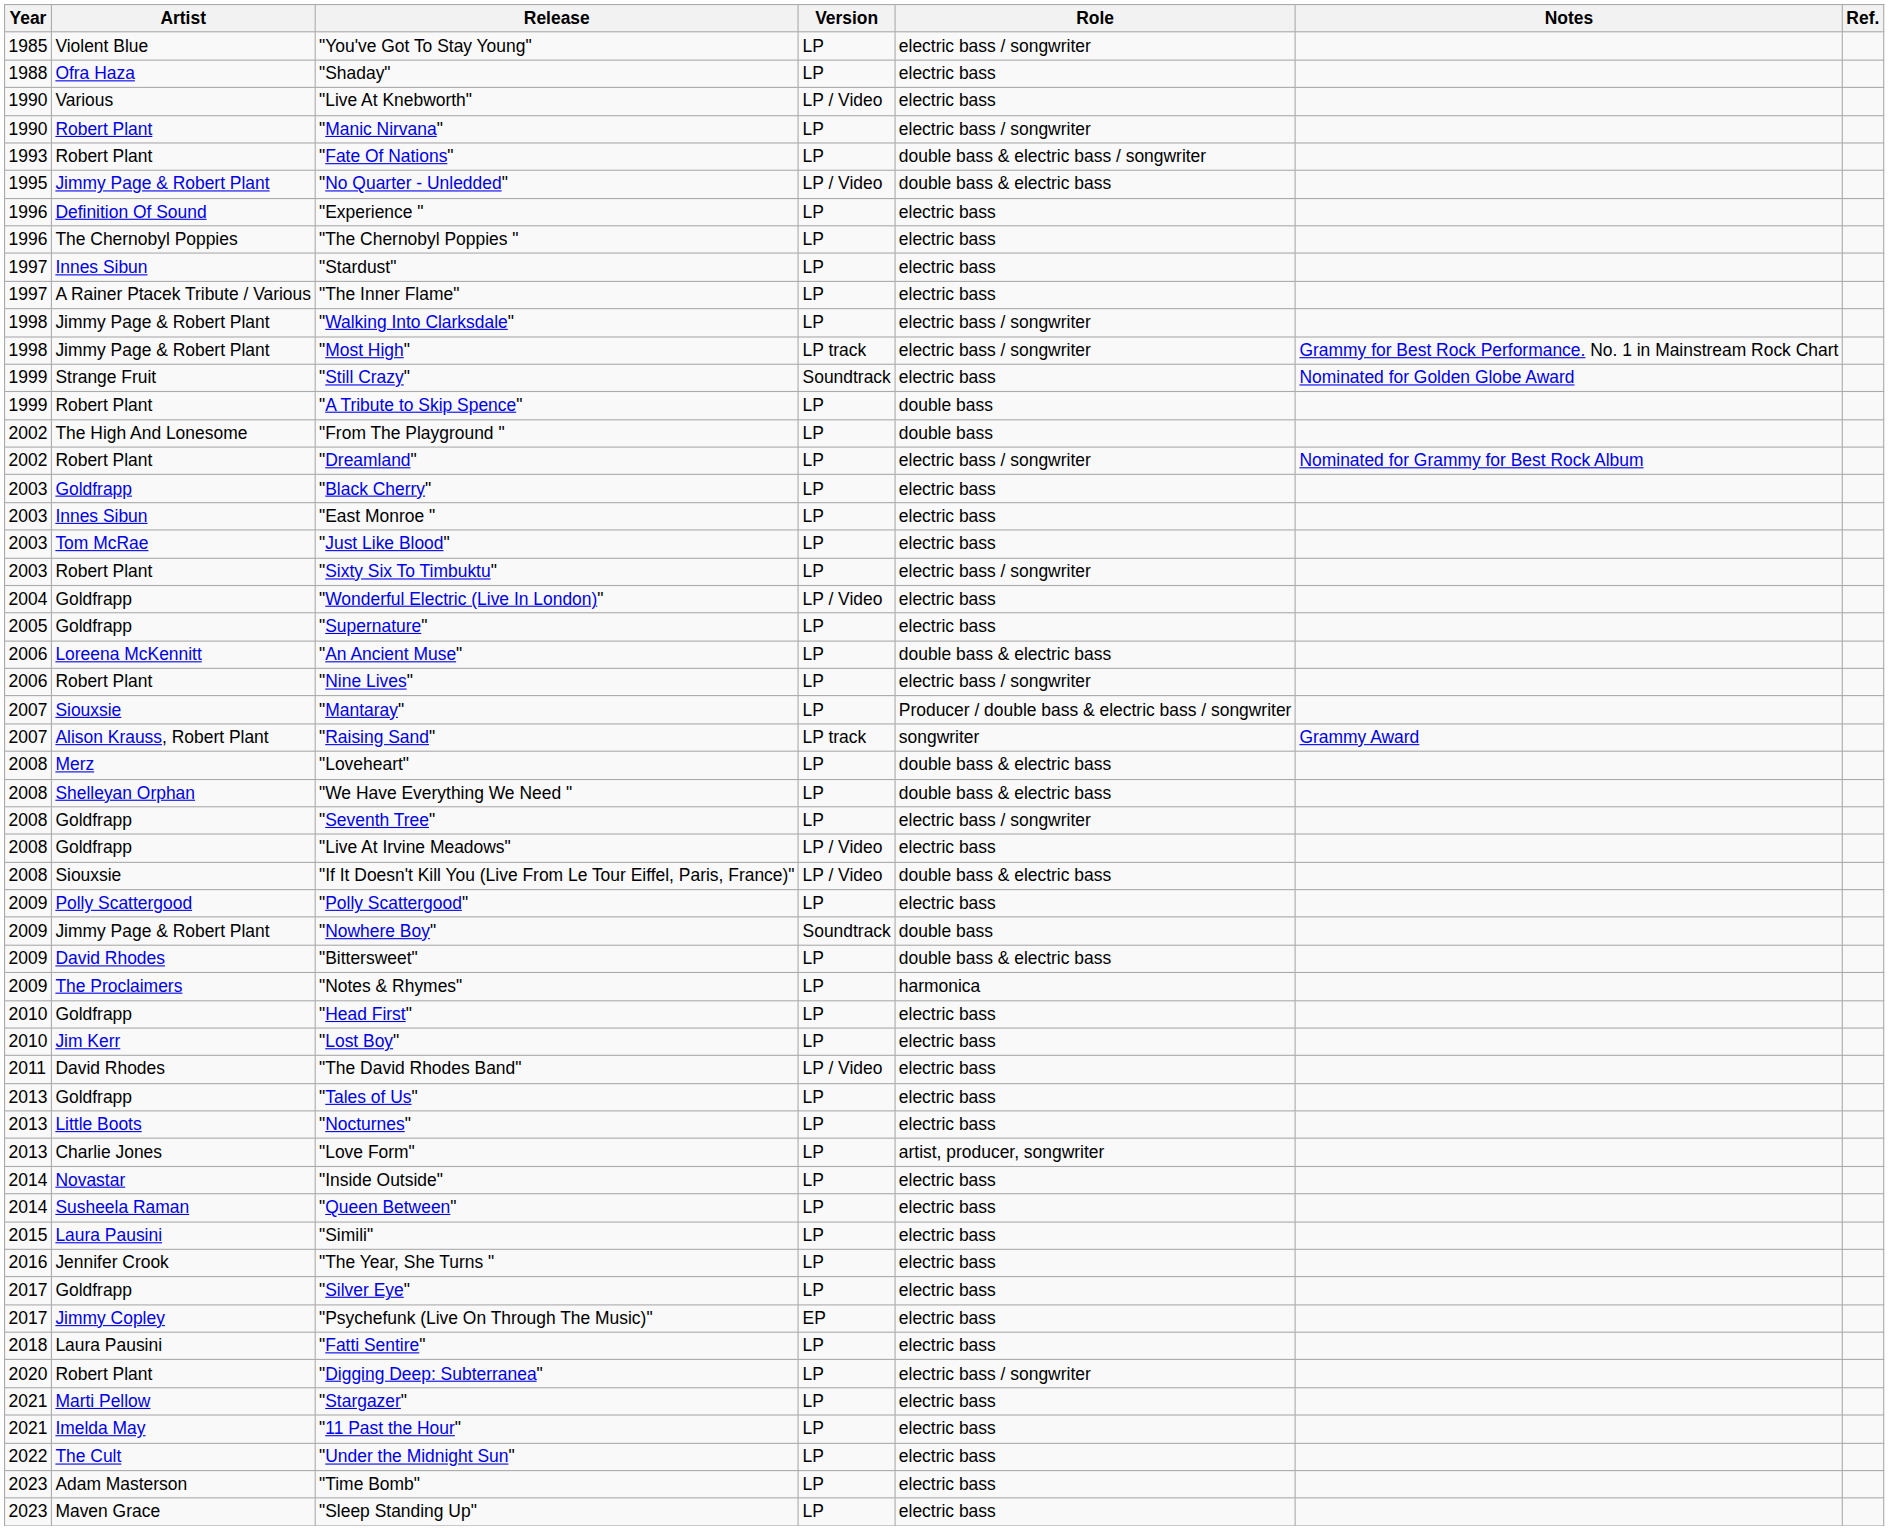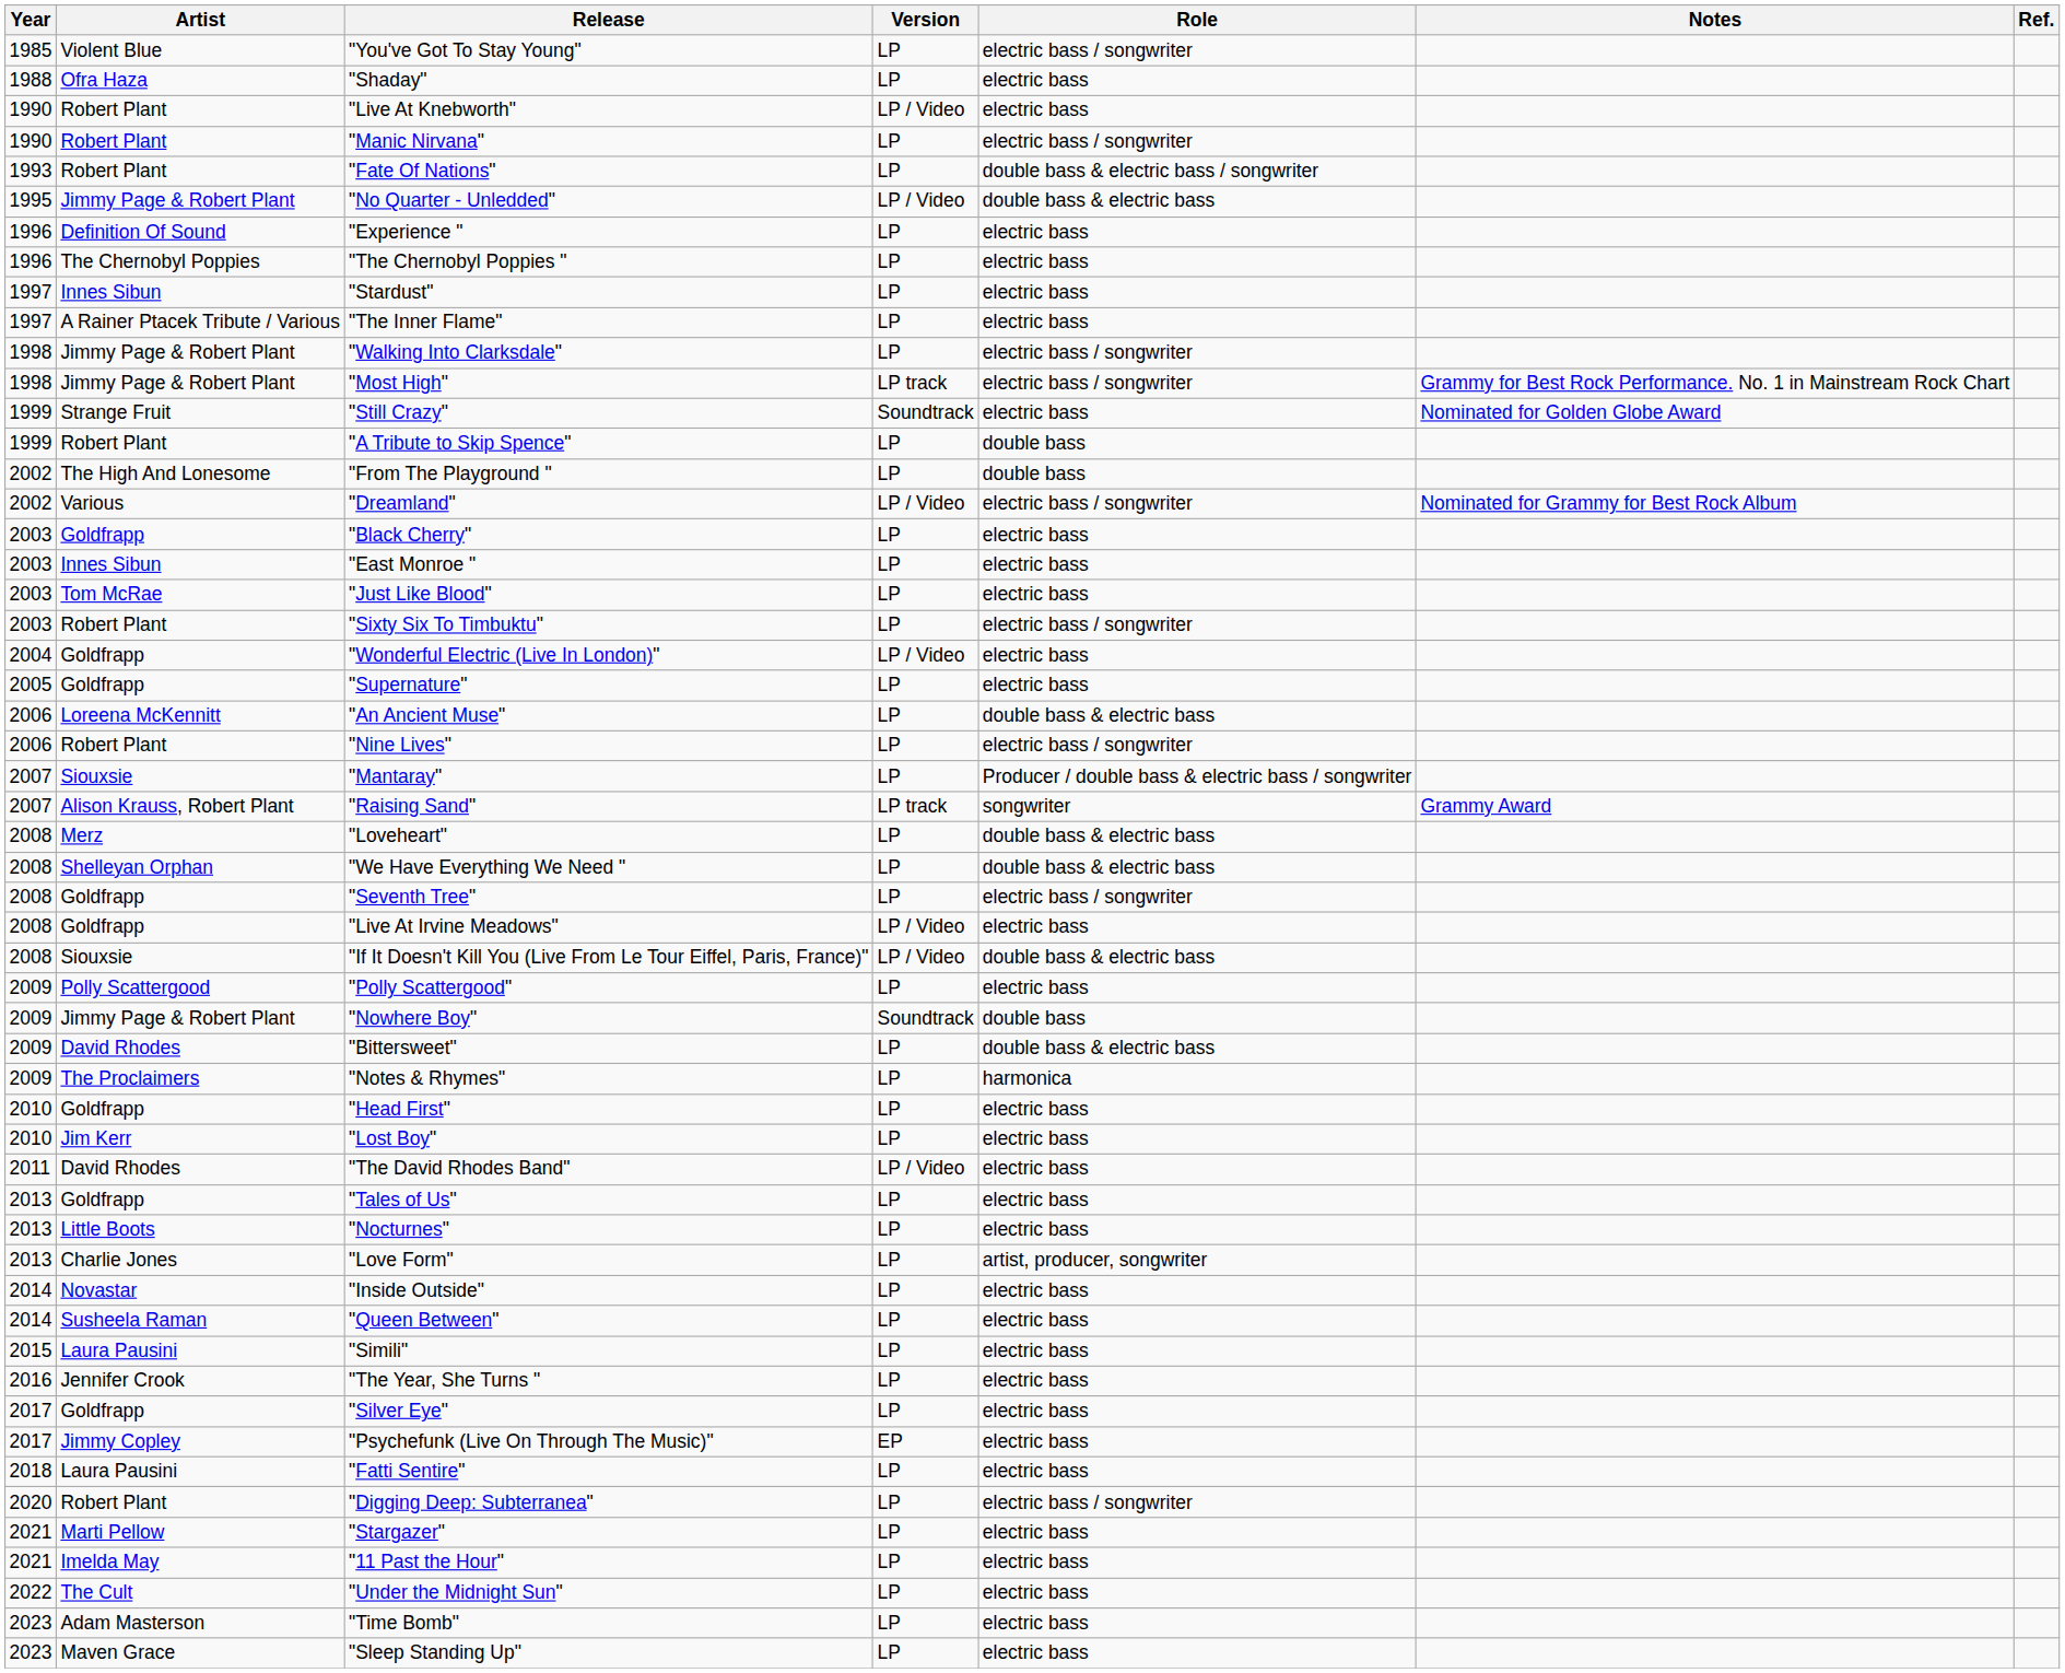"Live At Knebworth" | Artist: Various -> Robert Plant
"Dreamland" | Artist: Robert Plant -> Various
"Dreamland" | Version: LP -> LP / Video
